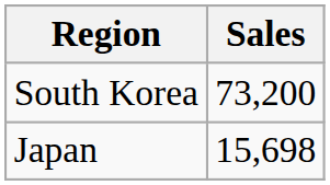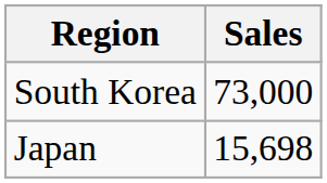South Korea | Sales: 73,200 -> 73,000
